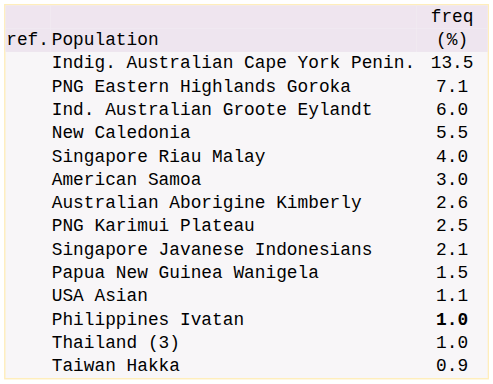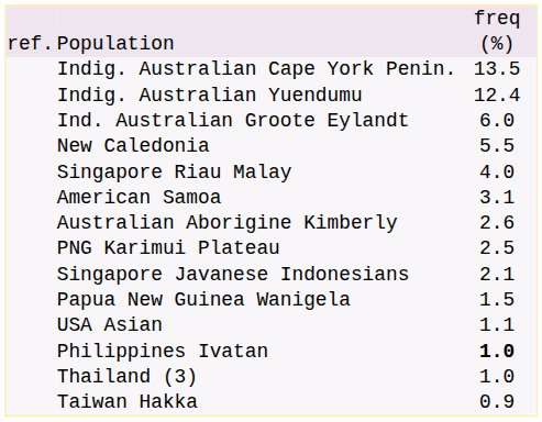+ row: Indig. Australian Yuendumu | 12.4
- row: PNG Eastern Highlands Goroka | 7.1
American Samoa | column 3: 3.0 -> 3.1
